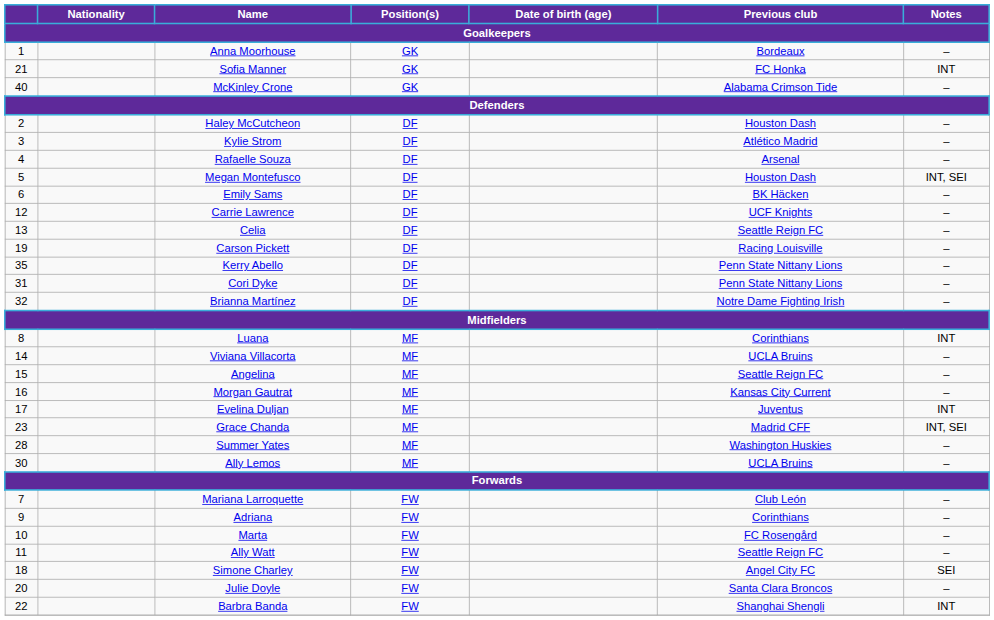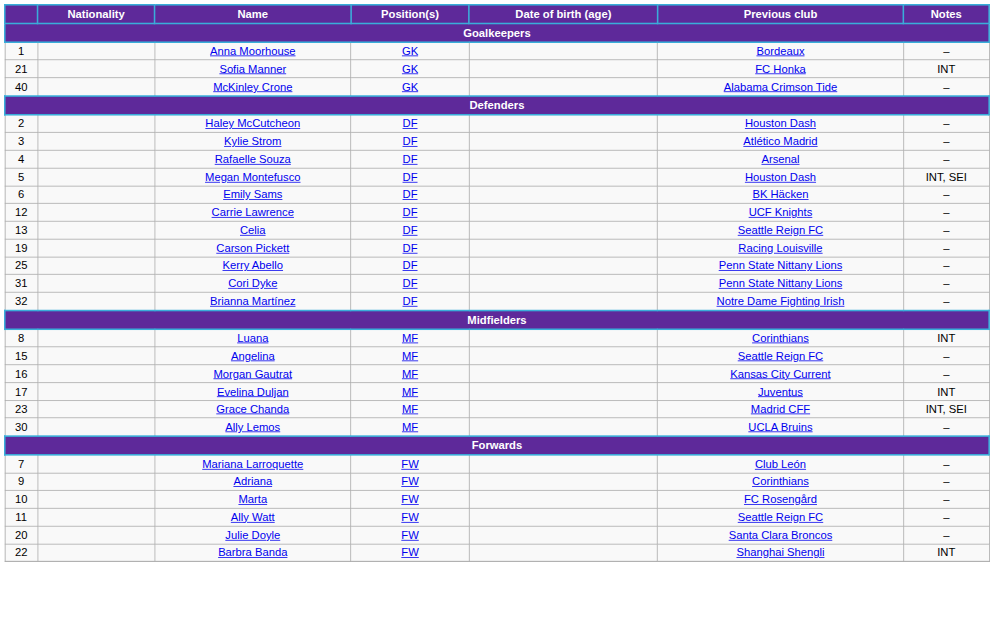Kerry Abello | column 1: 35 -> 25
- row: 14 | Viviana Villacorta | MF | UCLA Bruins | –
- row: 28 | Summer Yates | MF | Washington Huskies | –
- row: 18 | Simone Charley | FW | Angel City FC | SEI
